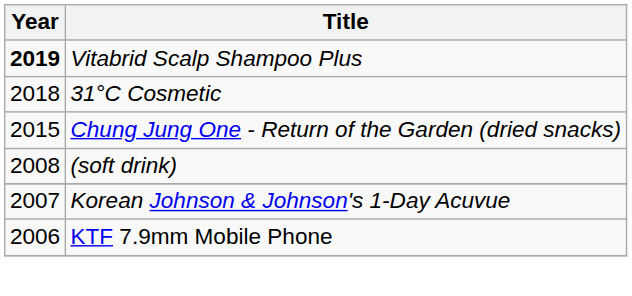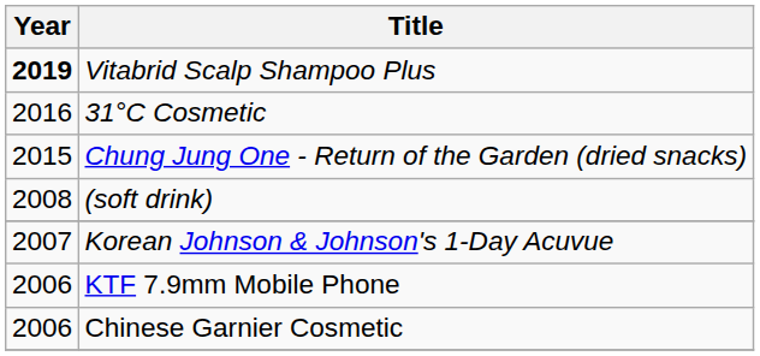31°C Cosmetic | Year: 2018 -> 2016
+ row: 2006 | Chinese Garnier Cosmetic
